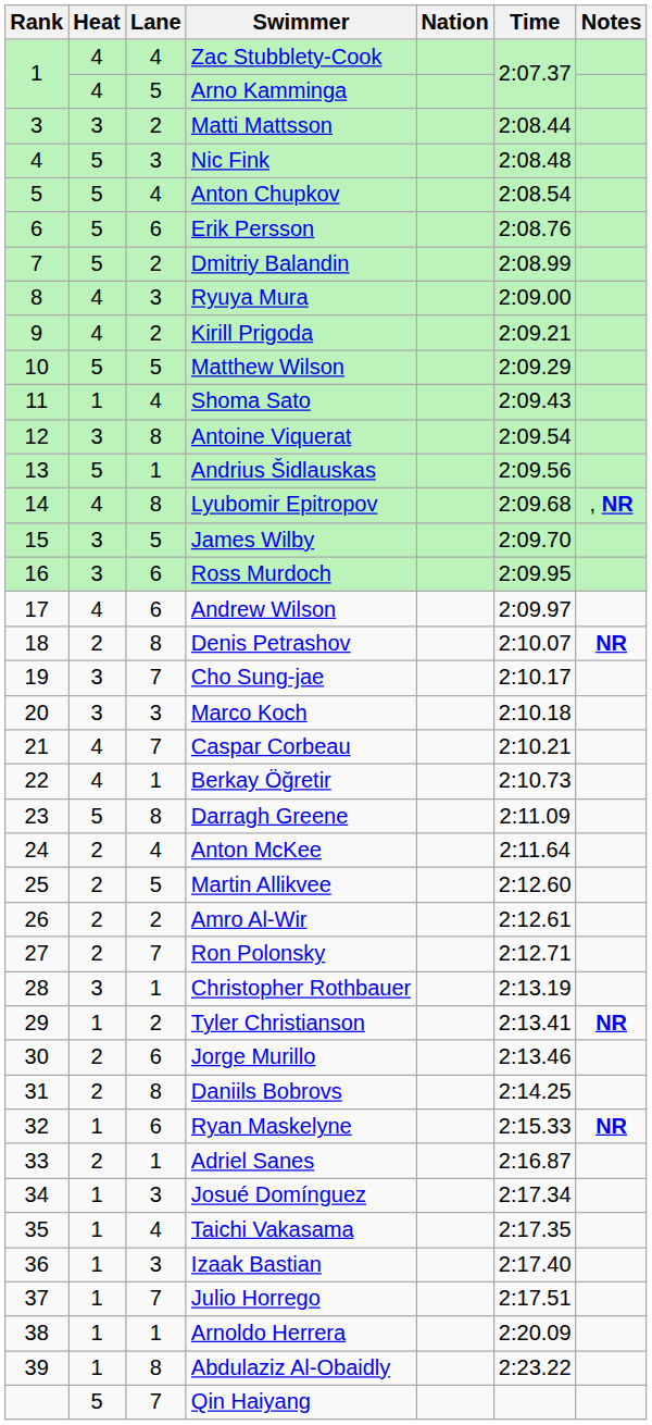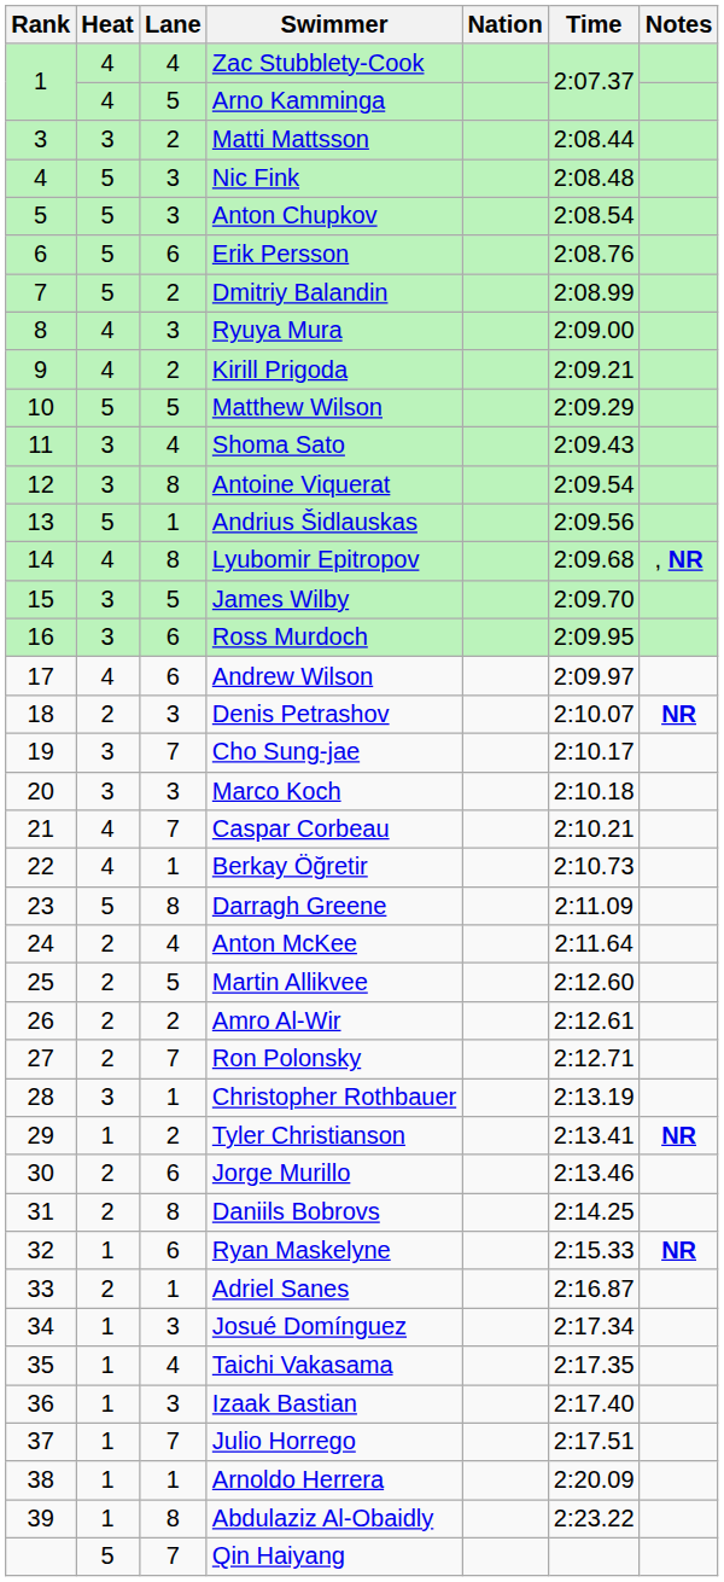Anton Chupkov | Lane: 4 -> 3
Shoma Sato | Heat: 1 -> 3
Denis Petrashov | Lane: 8 -> 3
